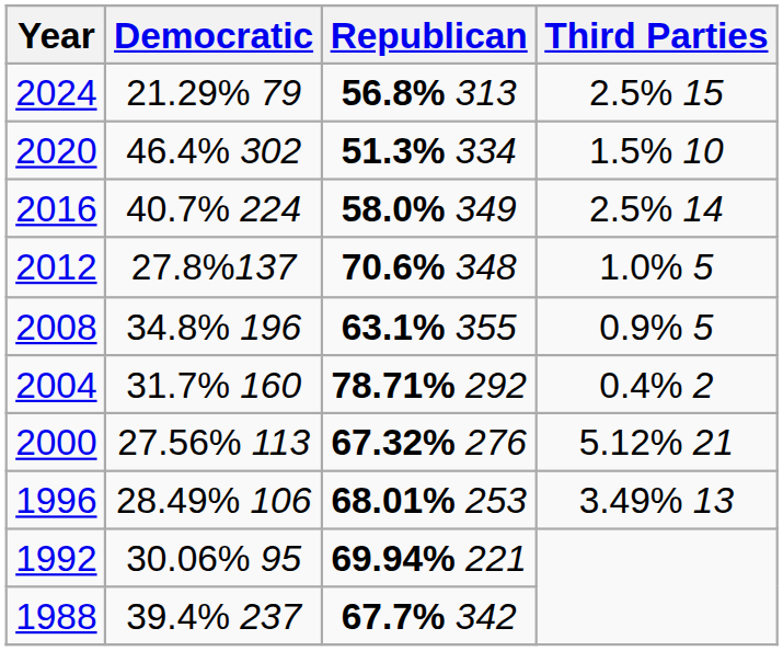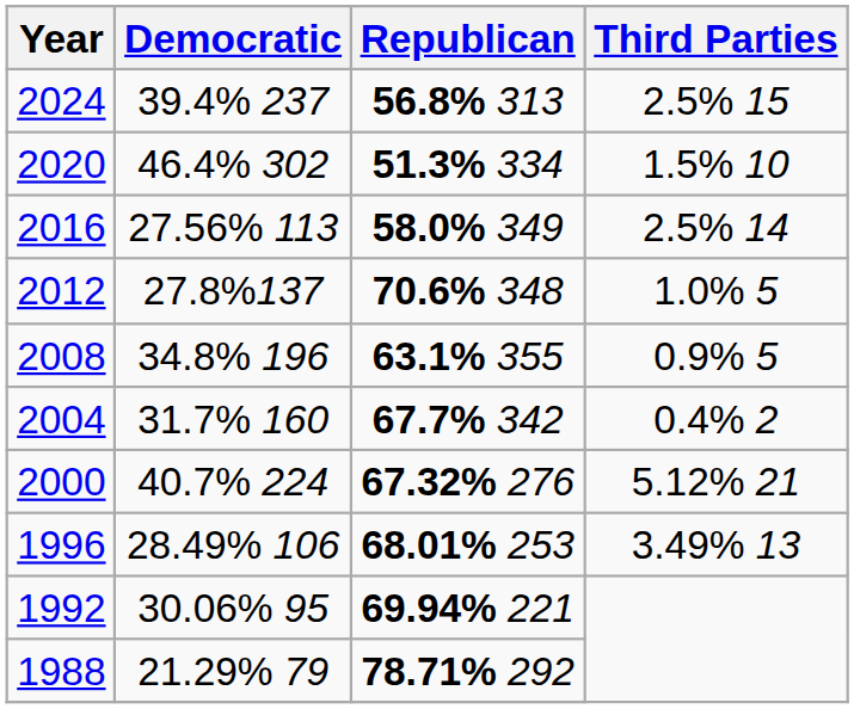2024 | Democratic: 21.29% 79 -> 39.4% 237
2016 | Democratic: 40.7% 224 -> 27.56% 113
2004 | Republican: 78.71% 292 -> 67.7% 342
2000 | Democratic: 27.56% 113 -> 40.7% 224
1988 | Democratic: 39.4% 237 -> 21.29% 79
1988 | Republican: 67.7% 342 -> 78.71% 292
